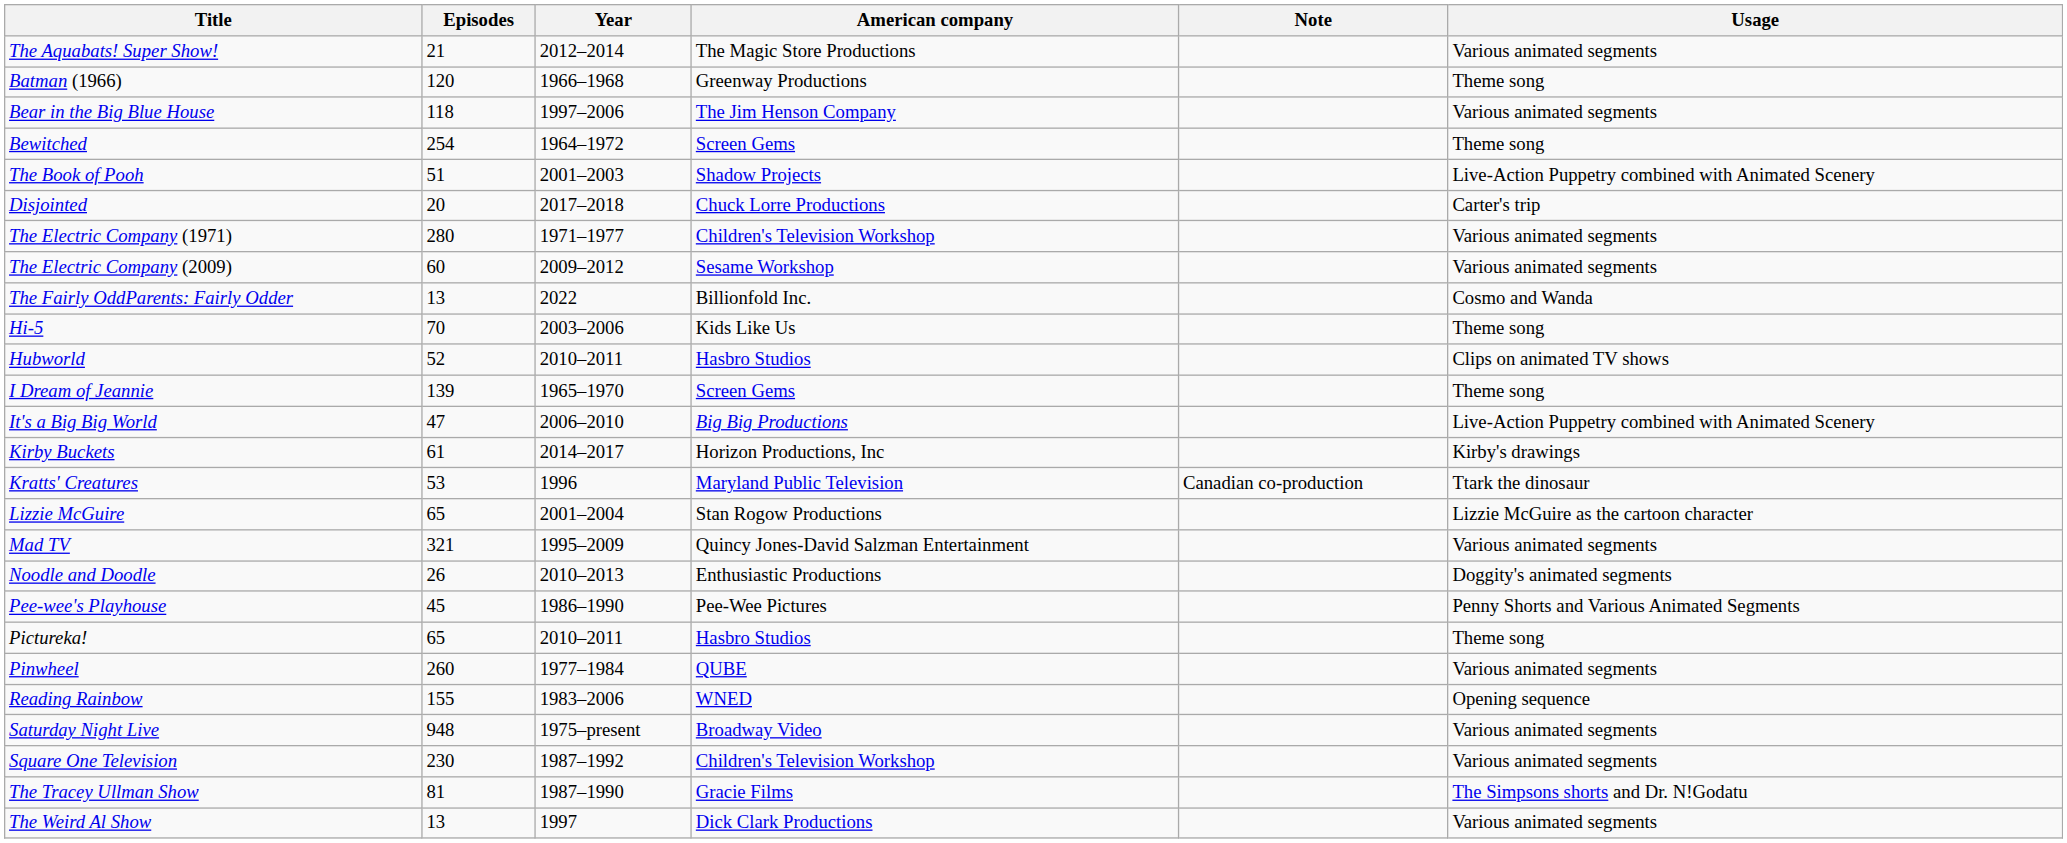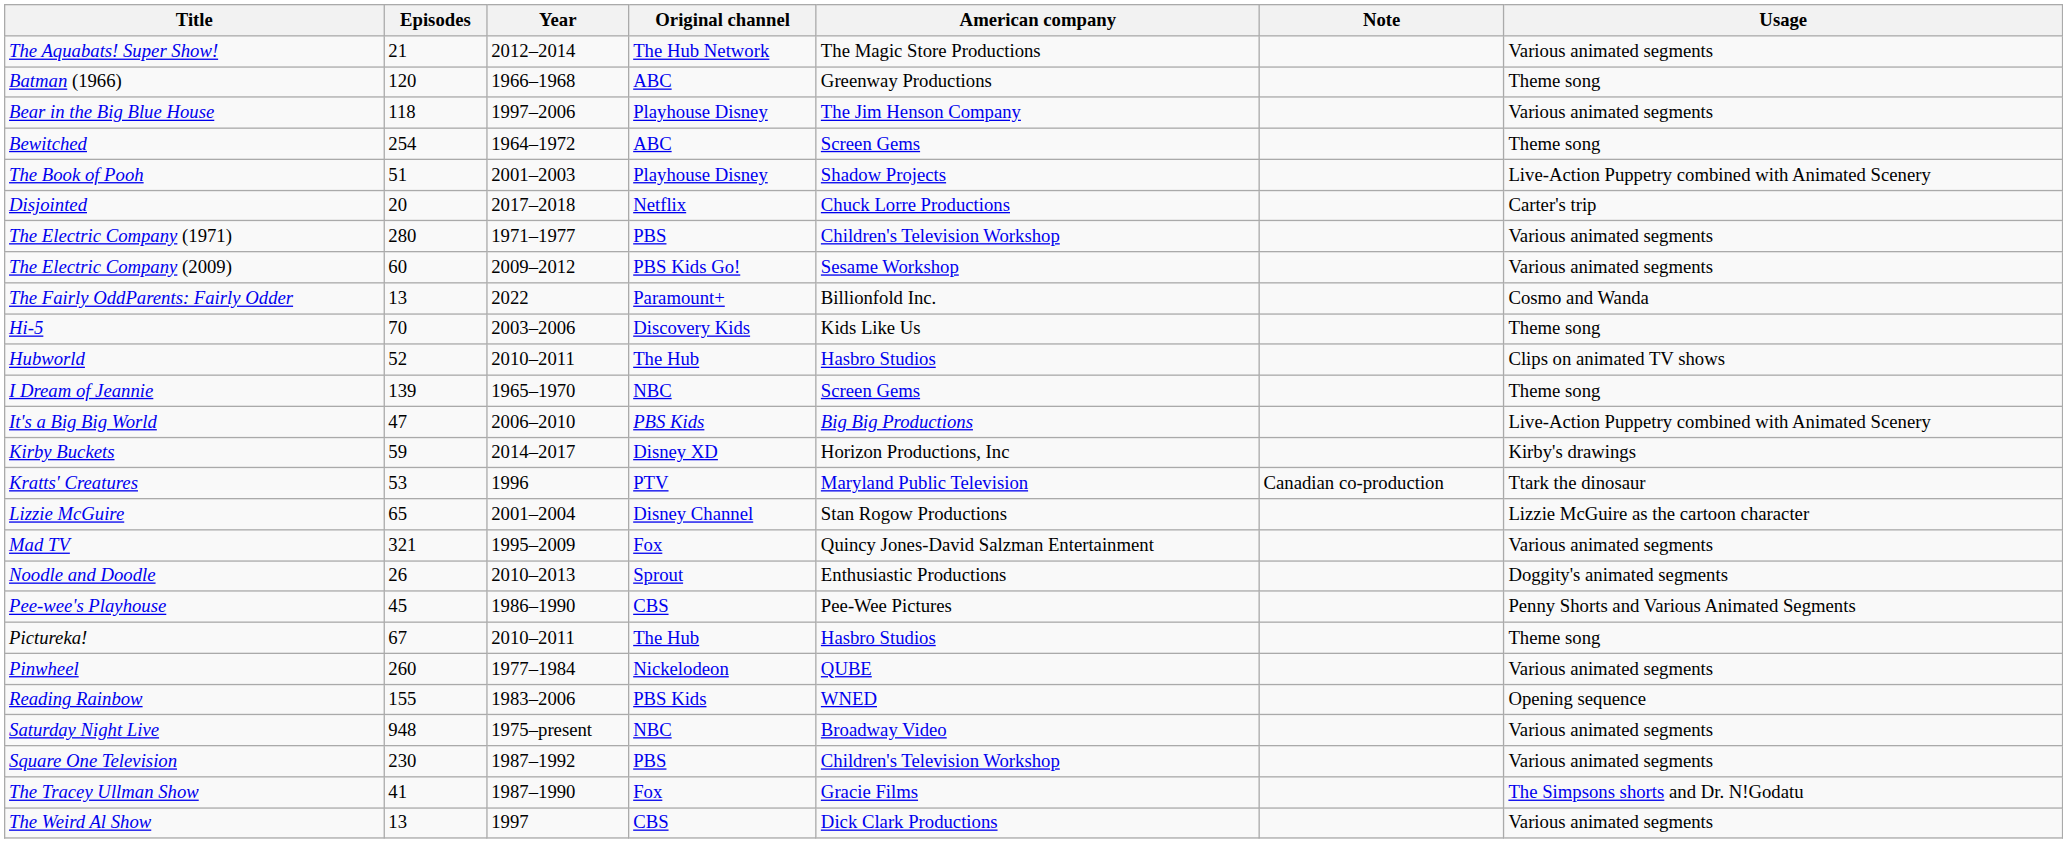+ column: Original channel | The Hub Network | ABC | Playhouse Disney | ABC | Playhouse Disney | Netflix | PBS | PBS Kids Go! | Paramount+ | Discovery Kids | The Hub | NBC | PBS Kids | Disney XD | PTV | Disney Channel | Fox | Sprout | CBS | The Hub | Nickelodeon | PBS Kids | NBC | PBS | Fox | CBS
Kirby Buckets | Episodes: 61 -> 59
Pictureka! | Episodes: 65 -> 67
The Tracey Ullman Show | Episodes: 81 -> 41
